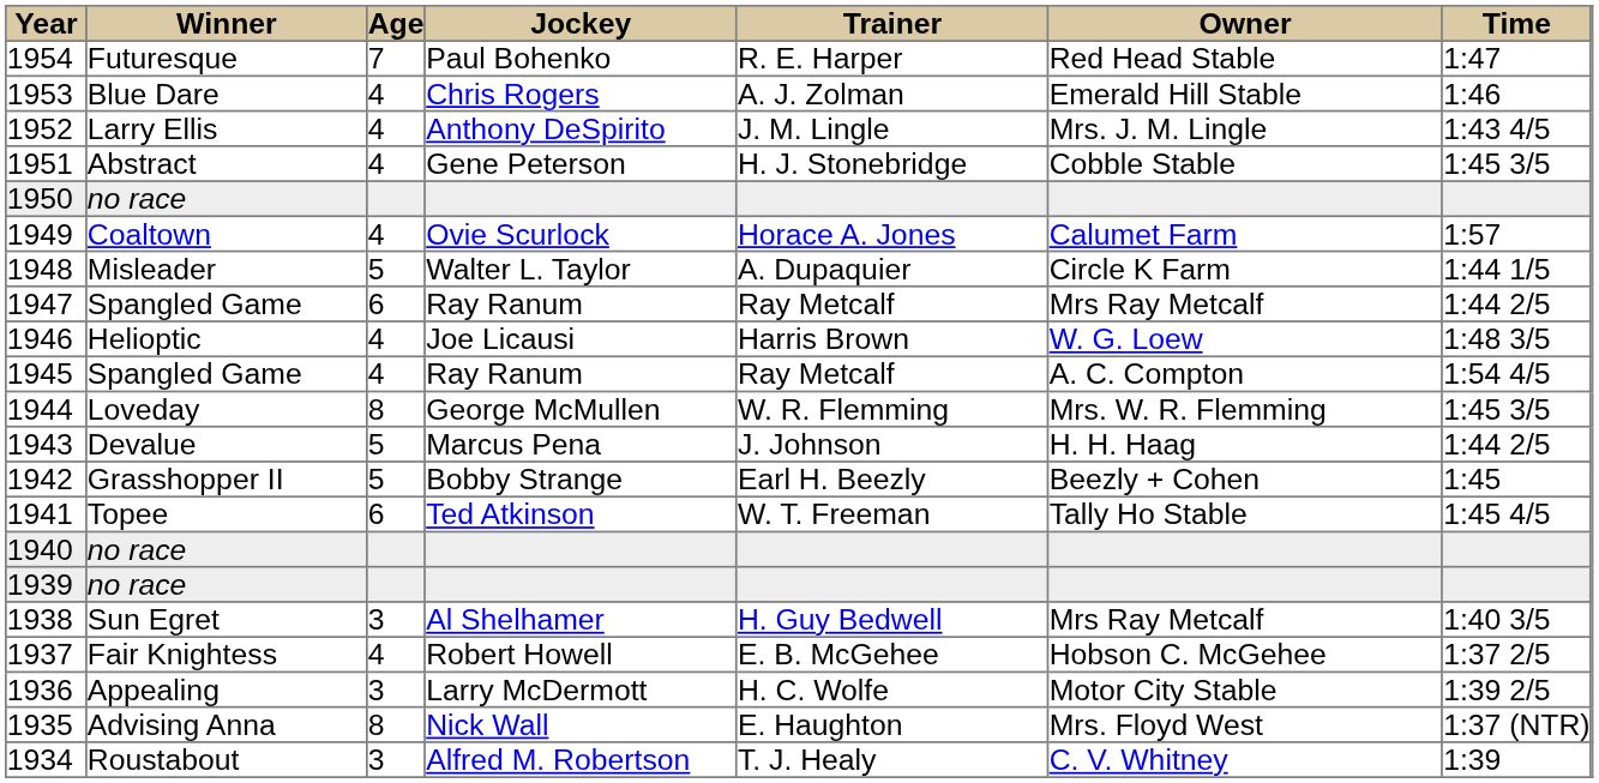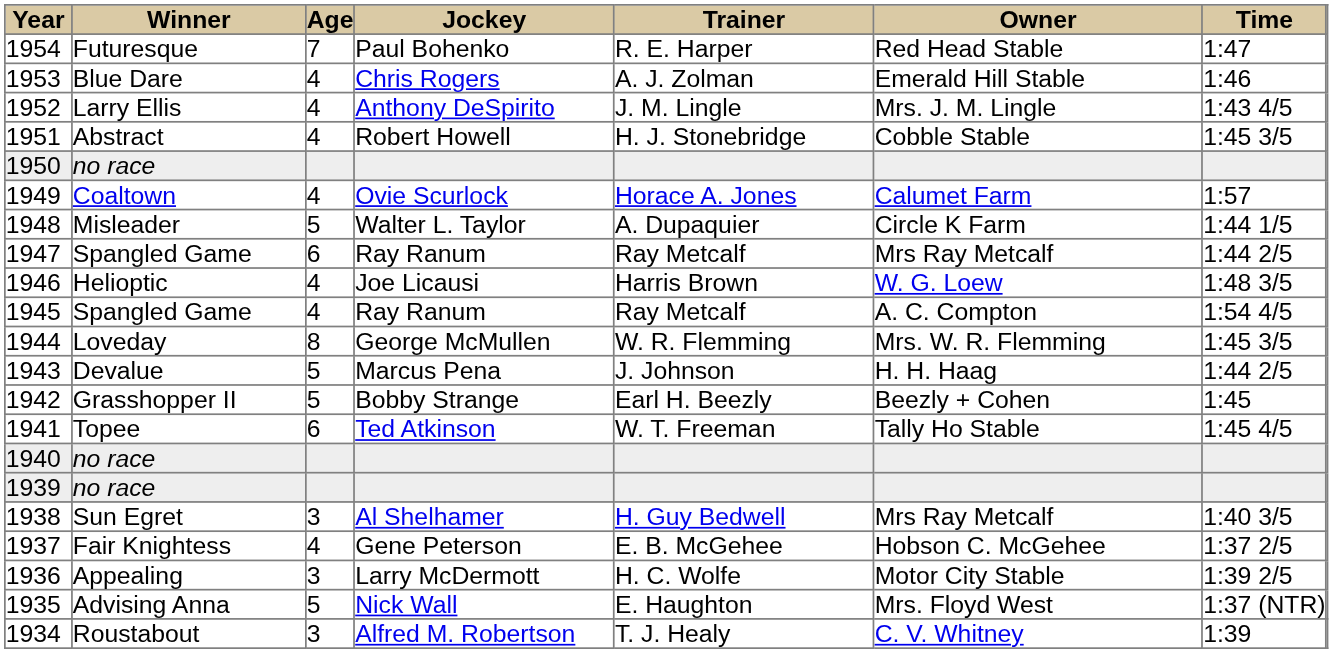1951 | column 4: Gene Peterson -> Robert Howell
1937 | column 4: Robert Howell -> Gene Peterson
1935 | column 3: 8 -> 5
